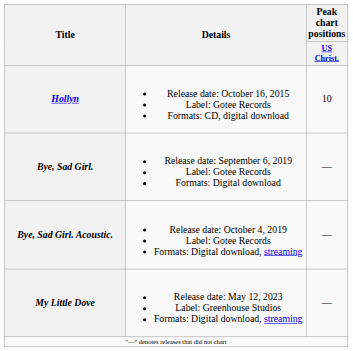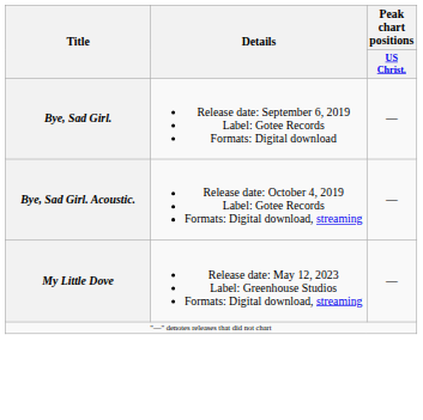- row: Hollyn | Release date: October 16, 2015 Label: Gotee Records Formats: CD, digital download | 10
